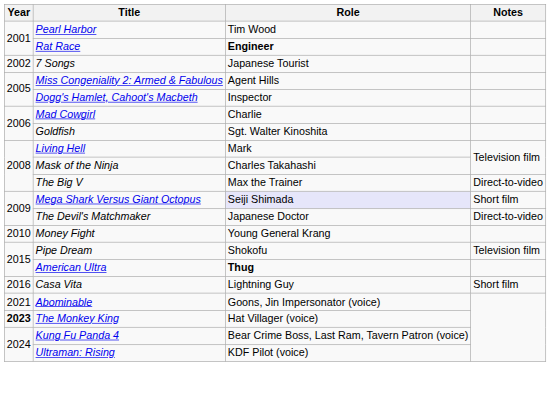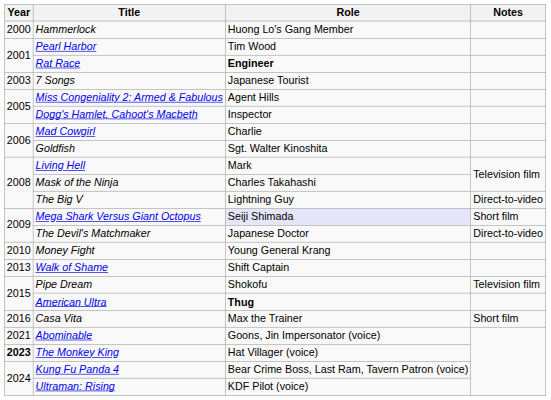+ row: 2000 | Hammerlock | Huong Lo's Gang Member
7 Songs | Year: 2002 -> 2003
The Big V | Role: Max the Trainer -> Lightning Guy
+ row: 2013 | Walk of Shame | Shift Captain
Casa Vita | Role: Lightning Guy -> Max the Trainer
